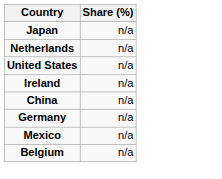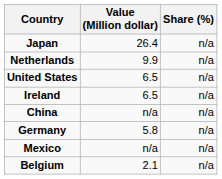+ column: Value (Million dollar) | 26.4 | 9.9 | 6.5 | 6.5 | n/a | 5.8 | n/a | 2.1
